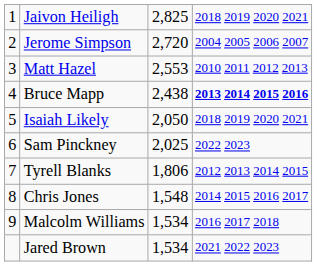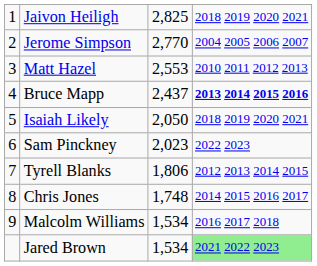Jerome Simpson | column 3: 2,720 -> 2,770
Bruce Mapp | column 3: 2,438 -> 2,437
Sam Pinckney | column 3: 2,025 -> 2,023
Chris Jones | column 3: 1,548 -> 1,748
Jared Brown | column 4: no background -> lightgreen background
